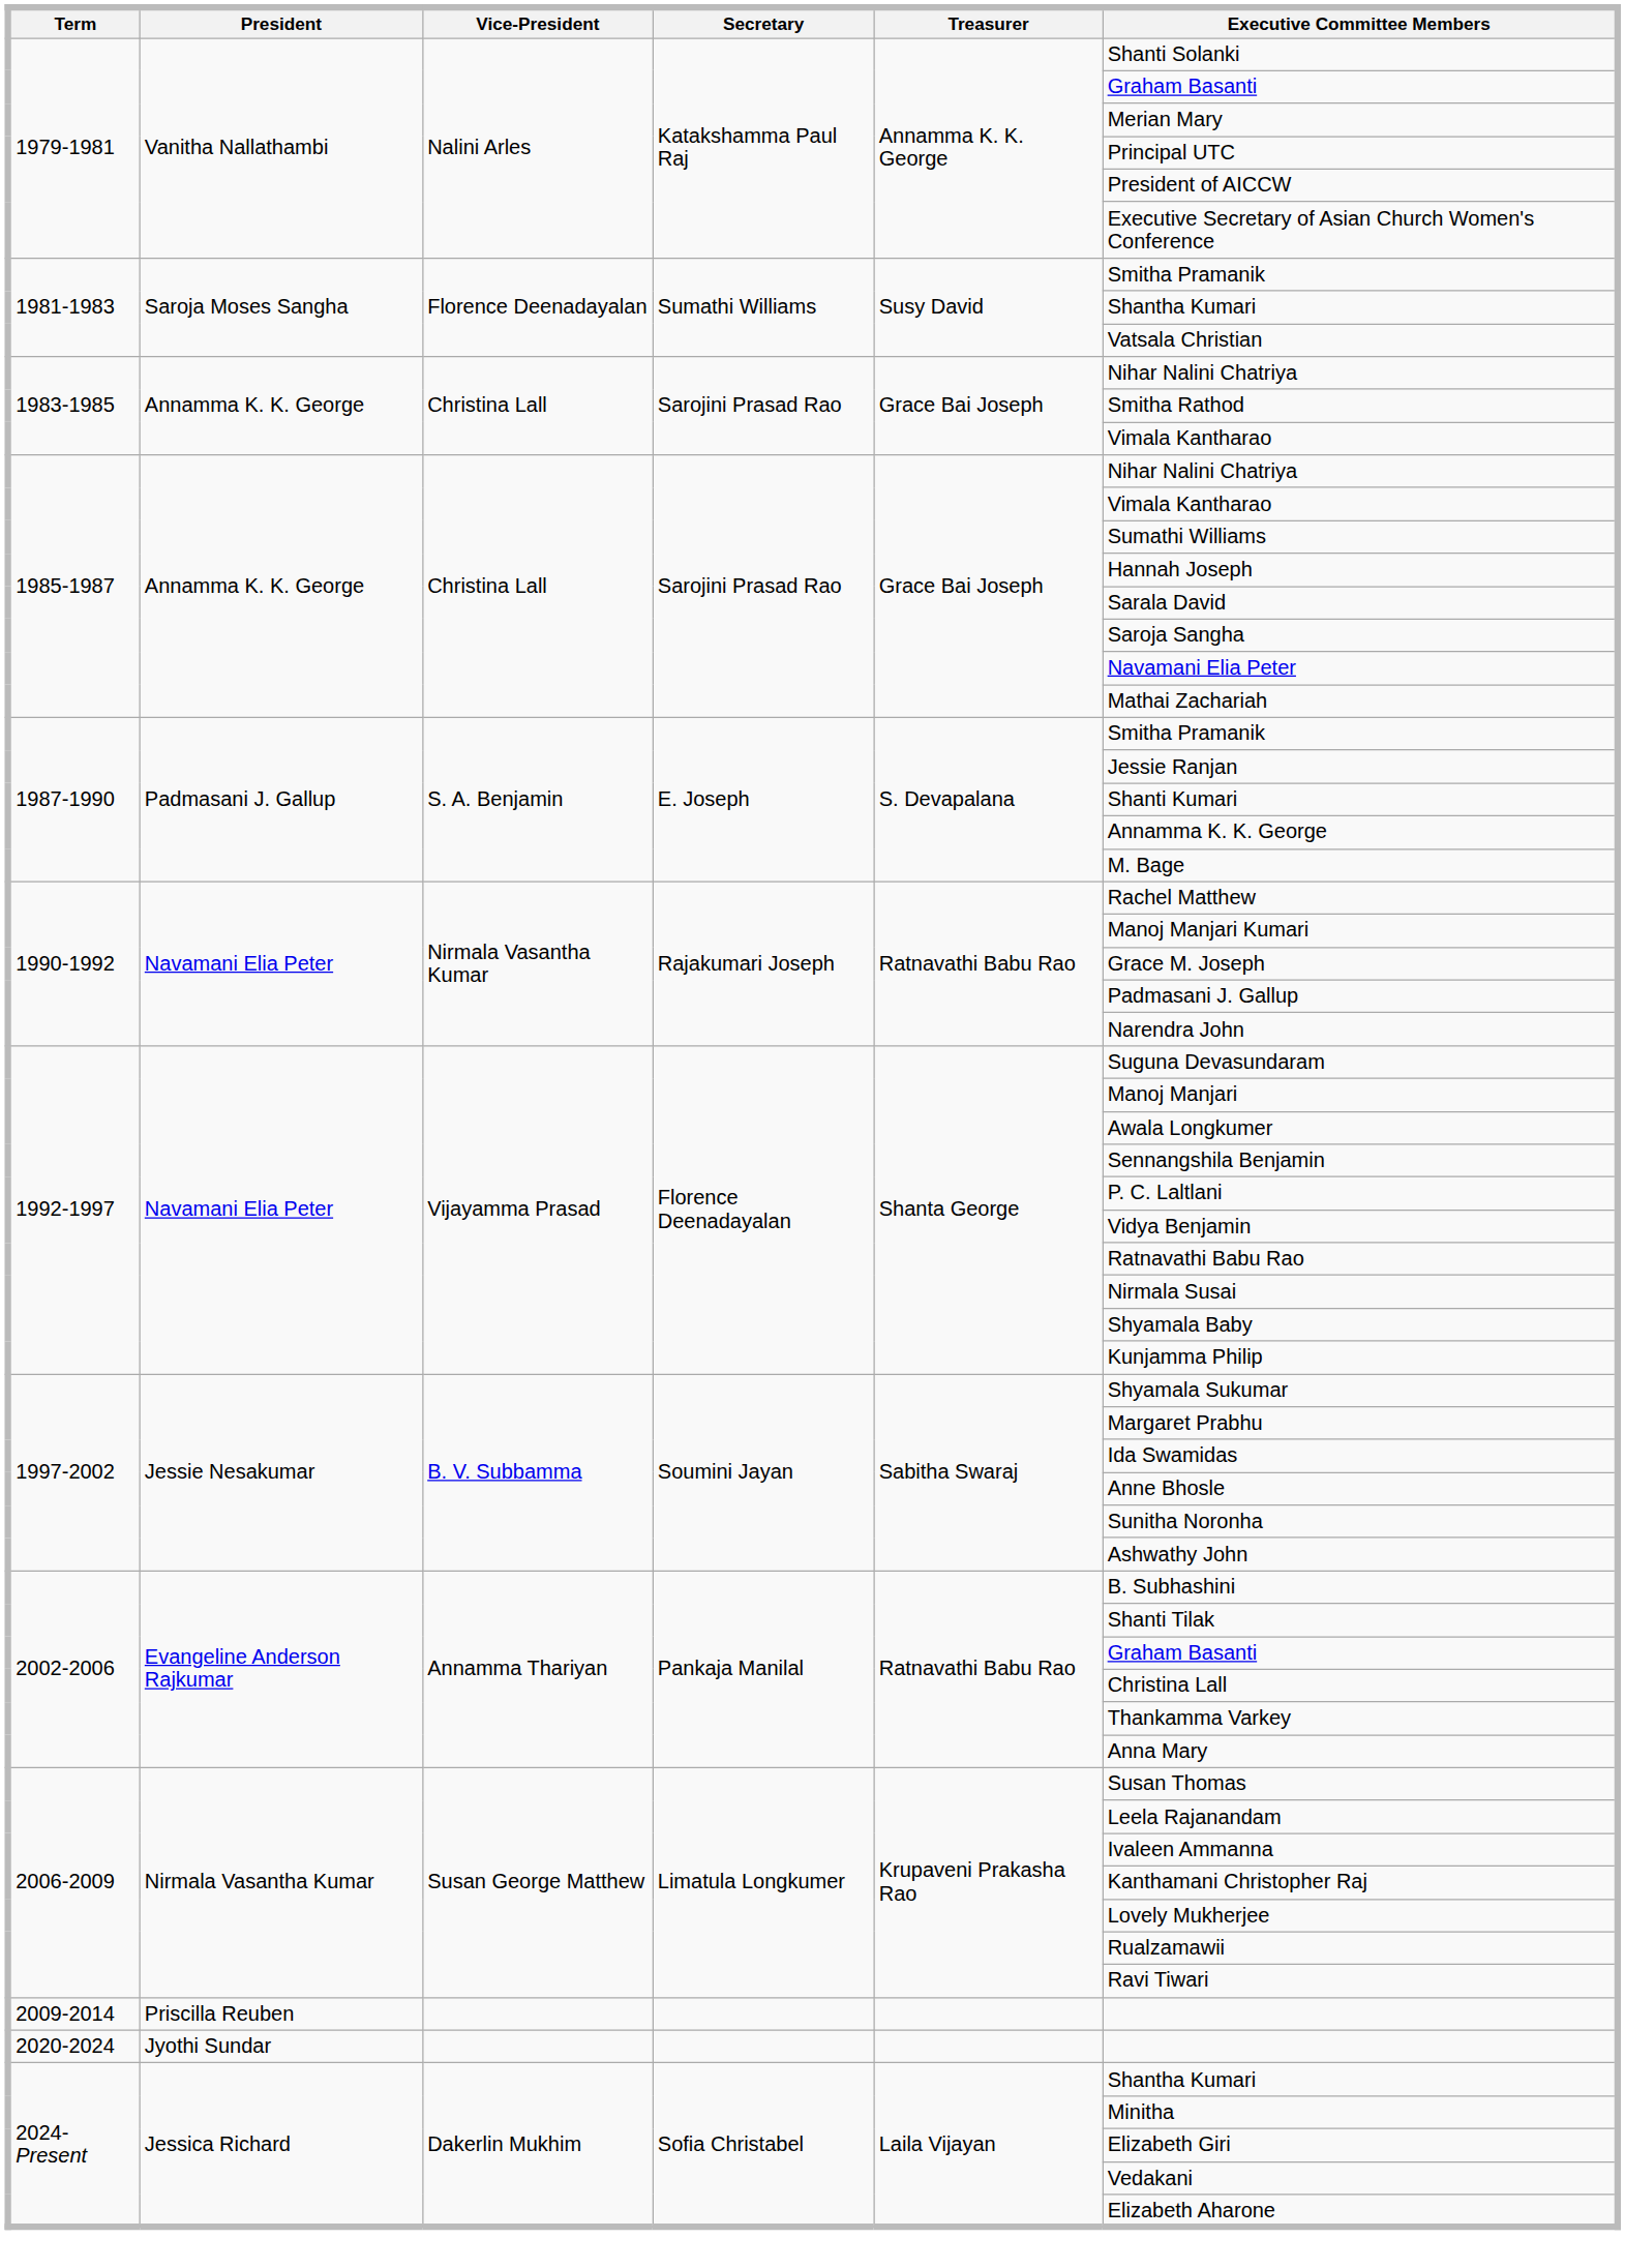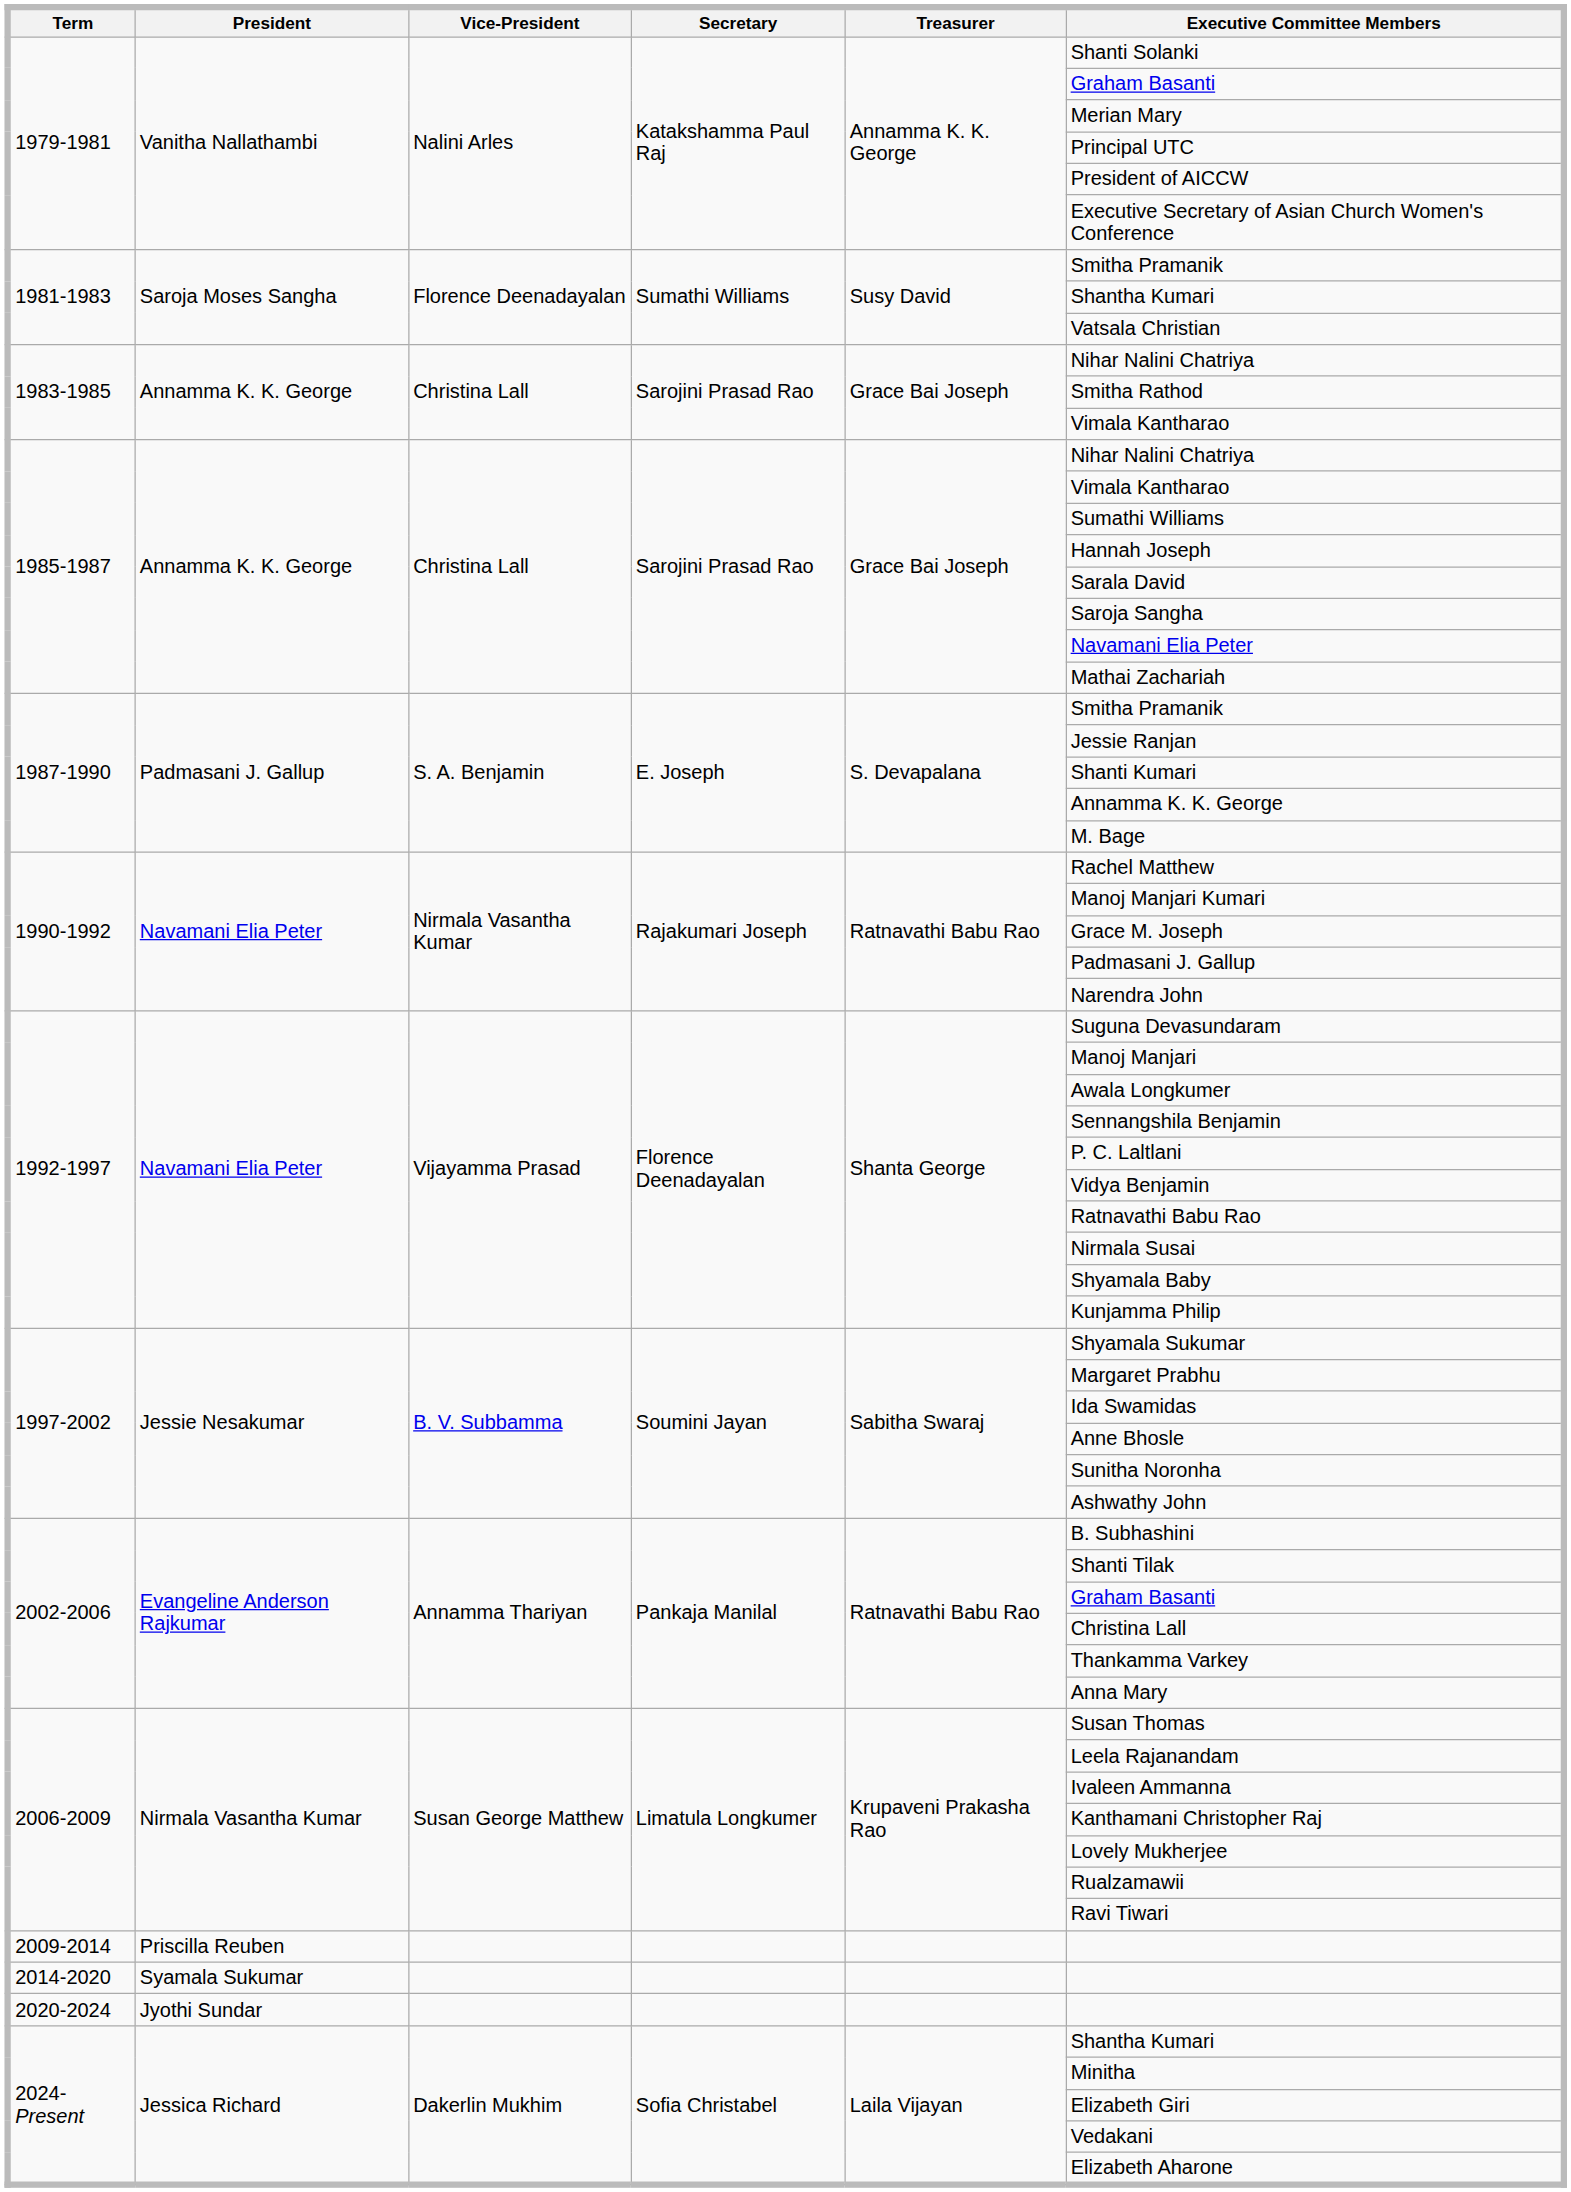+ row: 2014-2020 | Syamala Sukumar
